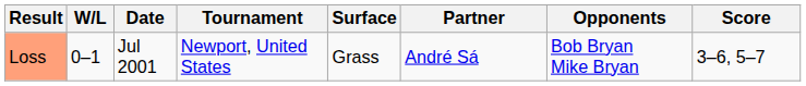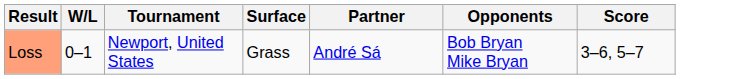- column: Date | Jul 2001
